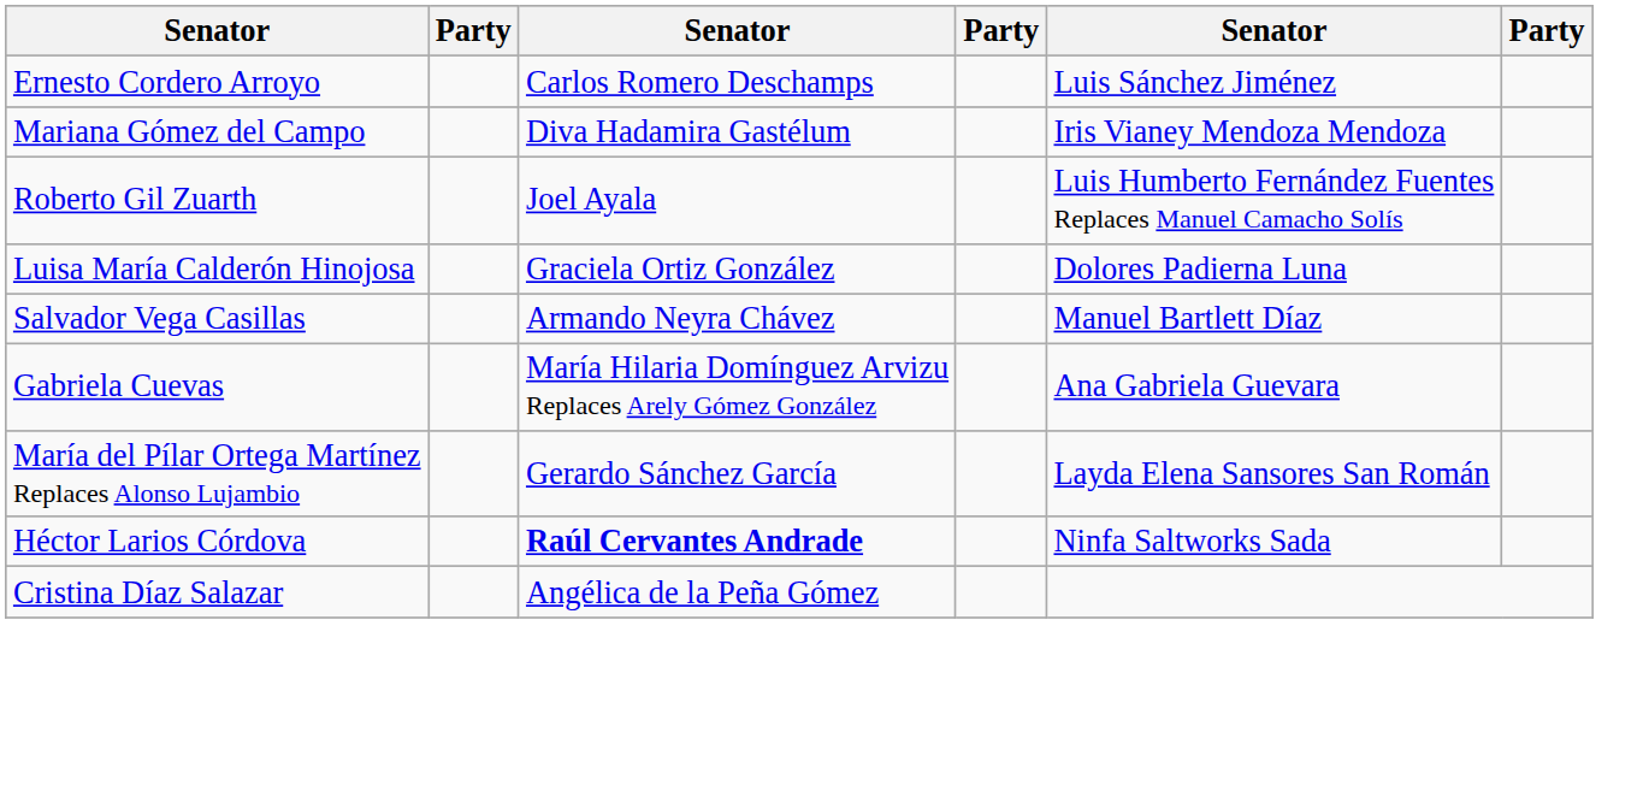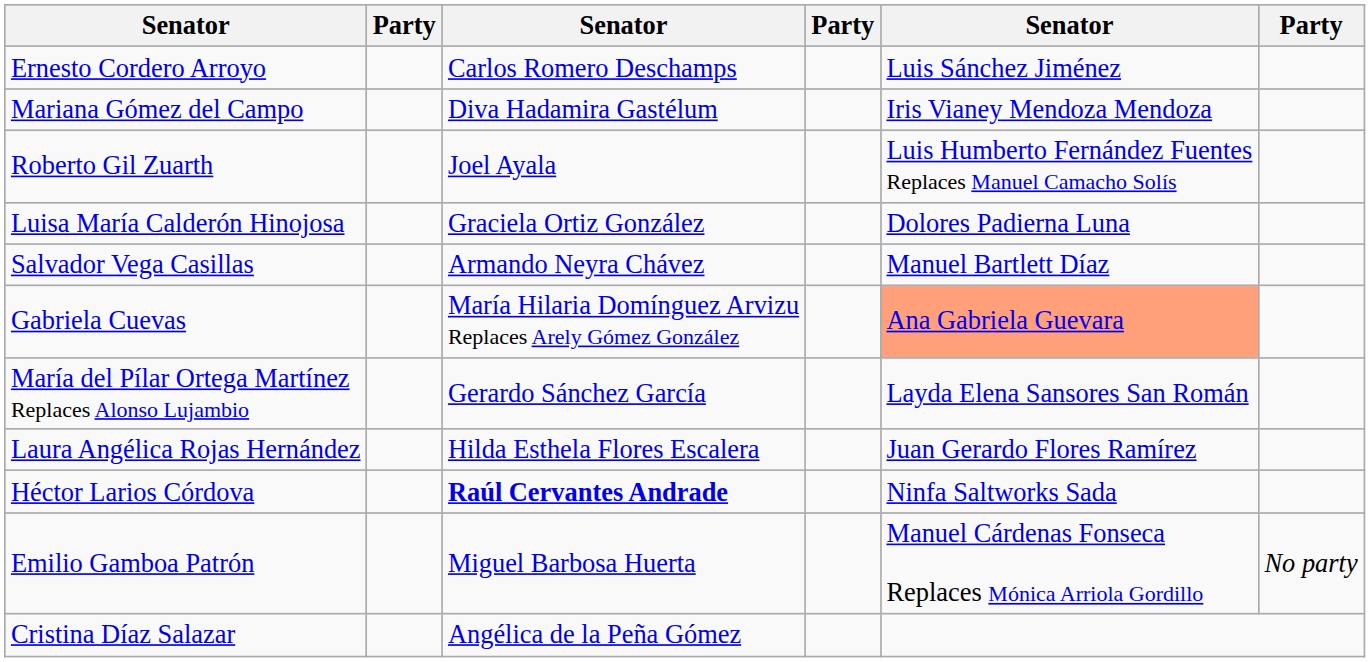Gabriela Cuevas | column 5: no background -> lightsalmon background
+ row: Laura Angélica Rojas Hernández | Hilda Esthela Flores Escalera | Juan Gerardo Flores Ramírez
+ row: Emilio Gamboa Patrón | Miguel Barbosa Huerta | Manuel Cárdenas Fonseca Replaces Mónica Arriola Gordillo | No party
